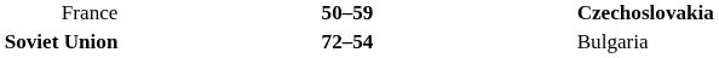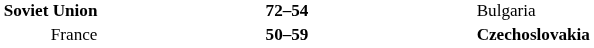rows swapped: France <-> Soviet Union
